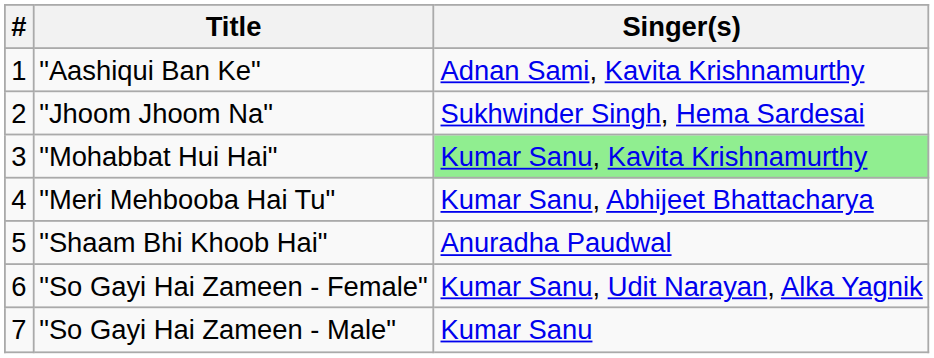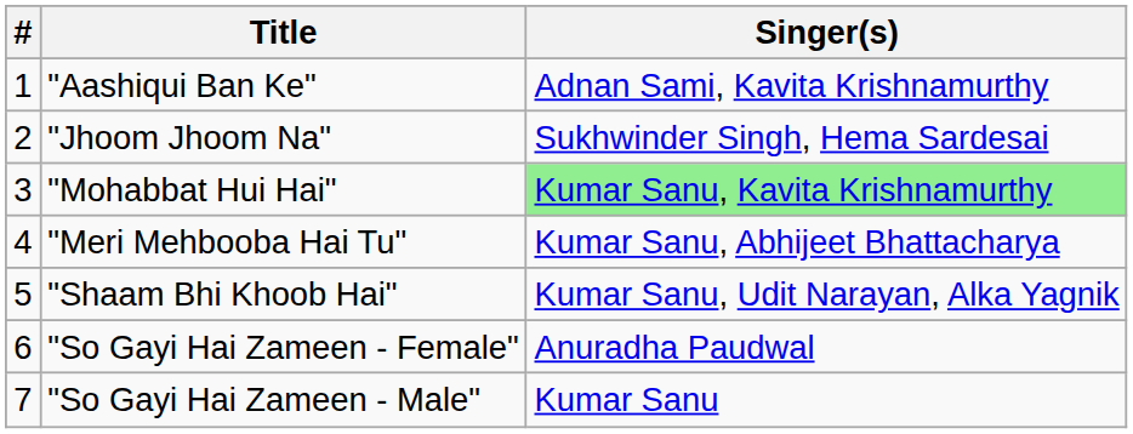"Shaam Bhi Khoob Hai" | Singer(s): Anuradha Paudwal -> Kumar Sanu, Udit Narayan, Alka Yagnik
"So Gayi Hai Zameen - Female" | Singer(s): Kumar Sanu, Udit Narayan, Alka Yagnik -> Anuradha Paudwal
